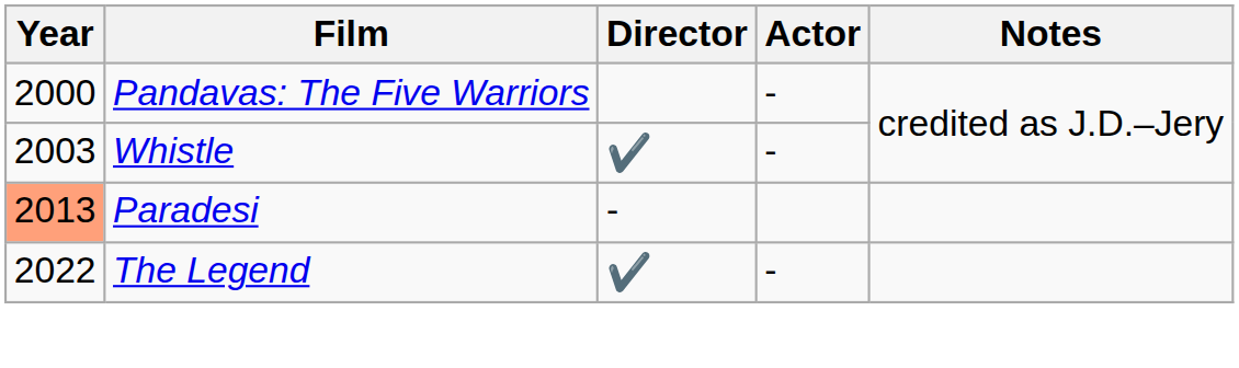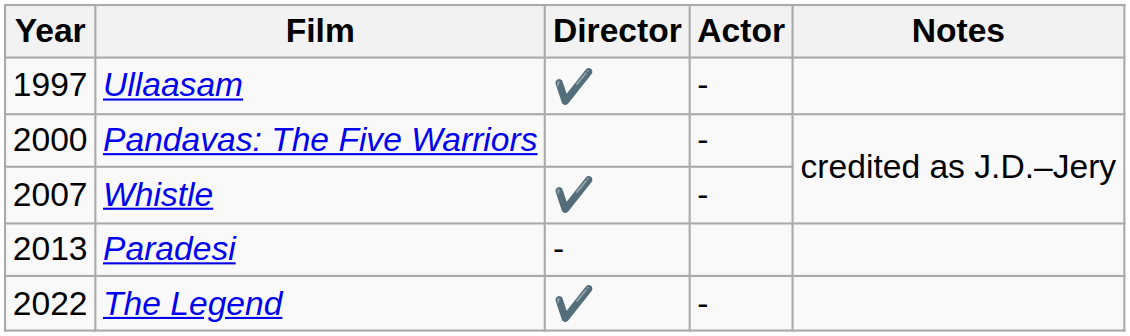+ row: 1997 | Ullaasam | ✔️ | -
Whistle | Year: 2003 -> 2007
Paradesi | Year: lightsalmon background -> no background
